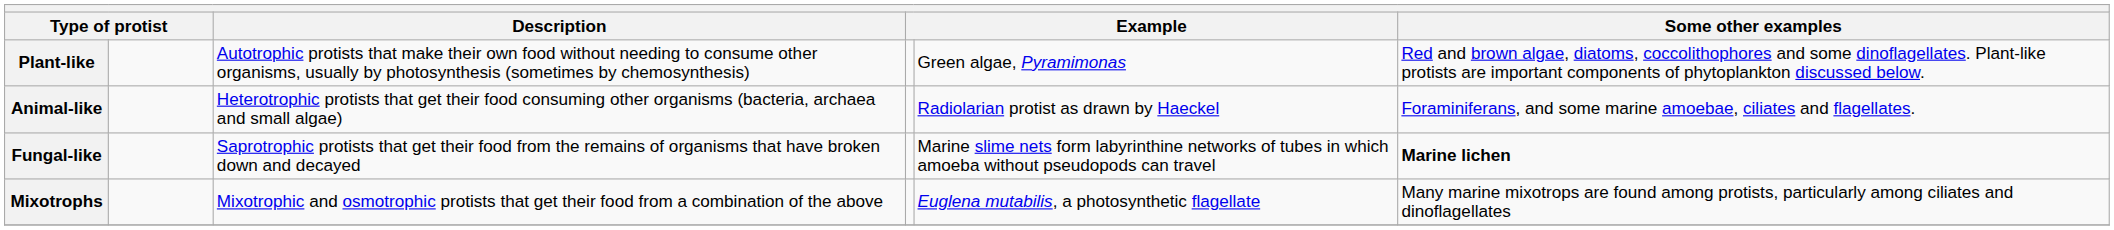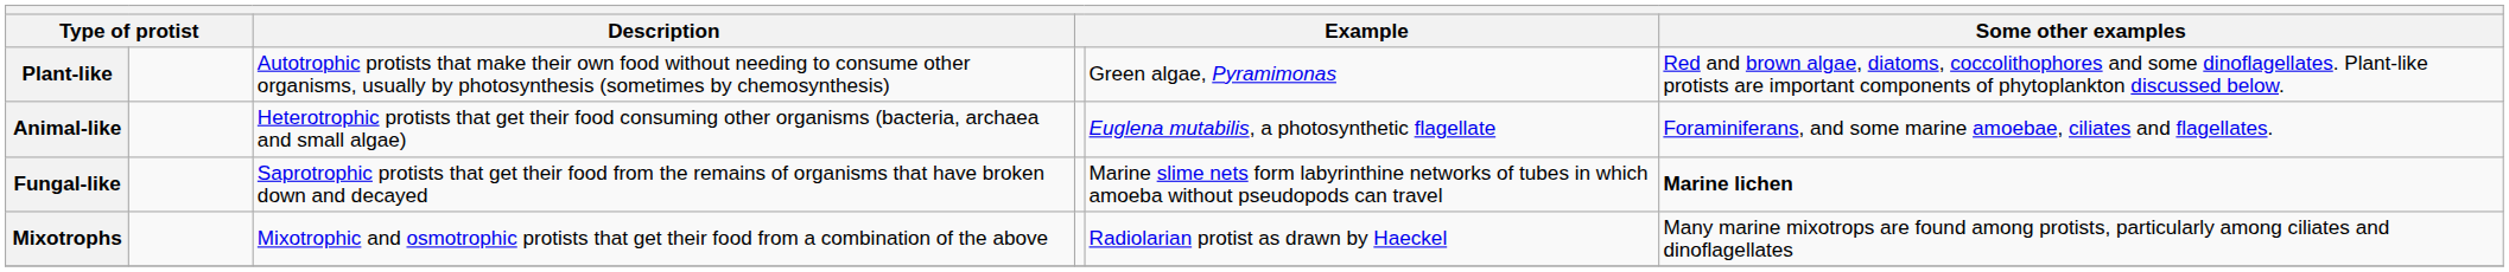Animal-like | column 5: Radiolarian protist as drawn by Haeckel -> Euglena mutabilis, a photosynthetic flagellate
Mixotrophs | column 5: Euglena mutabilis, a photosynthetic flagellate -> Radiolarian protist as drawn by Haeckel
